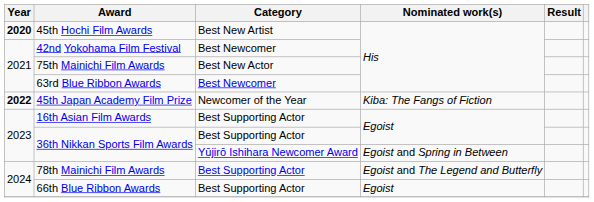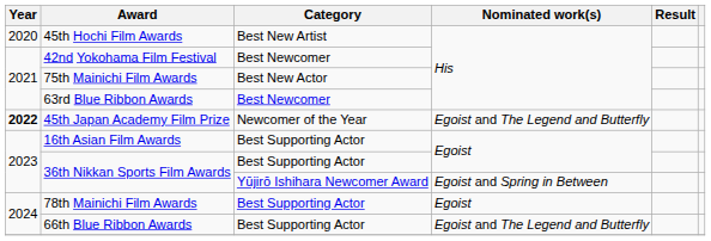45th Hochi Film Awards | Year: bold -> normal
45th Japan Academy Film Prize | Nominated work(s): Kiba: The Fangs of Fiction -> Egoist and The Legend and Butterfly
78th Mainichi Film Awards | Nominated work(s): Egoist and The Legend and Butterfly -> Egoist
66th Blue Ribbon Awards | Nominated work(s): Egoist -> Egoist and The Legend and Butterfly
